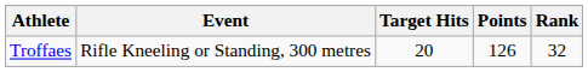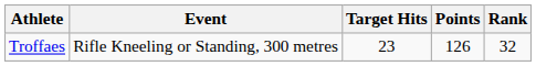Troffaes | Target Hits: 20 -> 23
